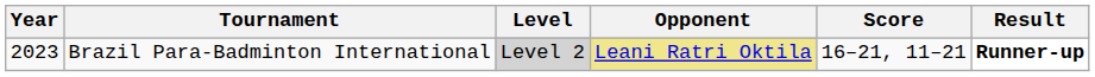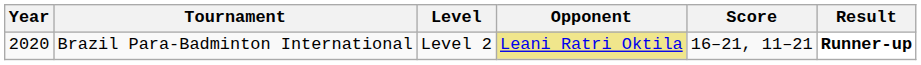Brazil Para-Badminton International | Year: 2023 -> 2020
Brazil Para-Badminton International | Level: lightgrey background -> no background
